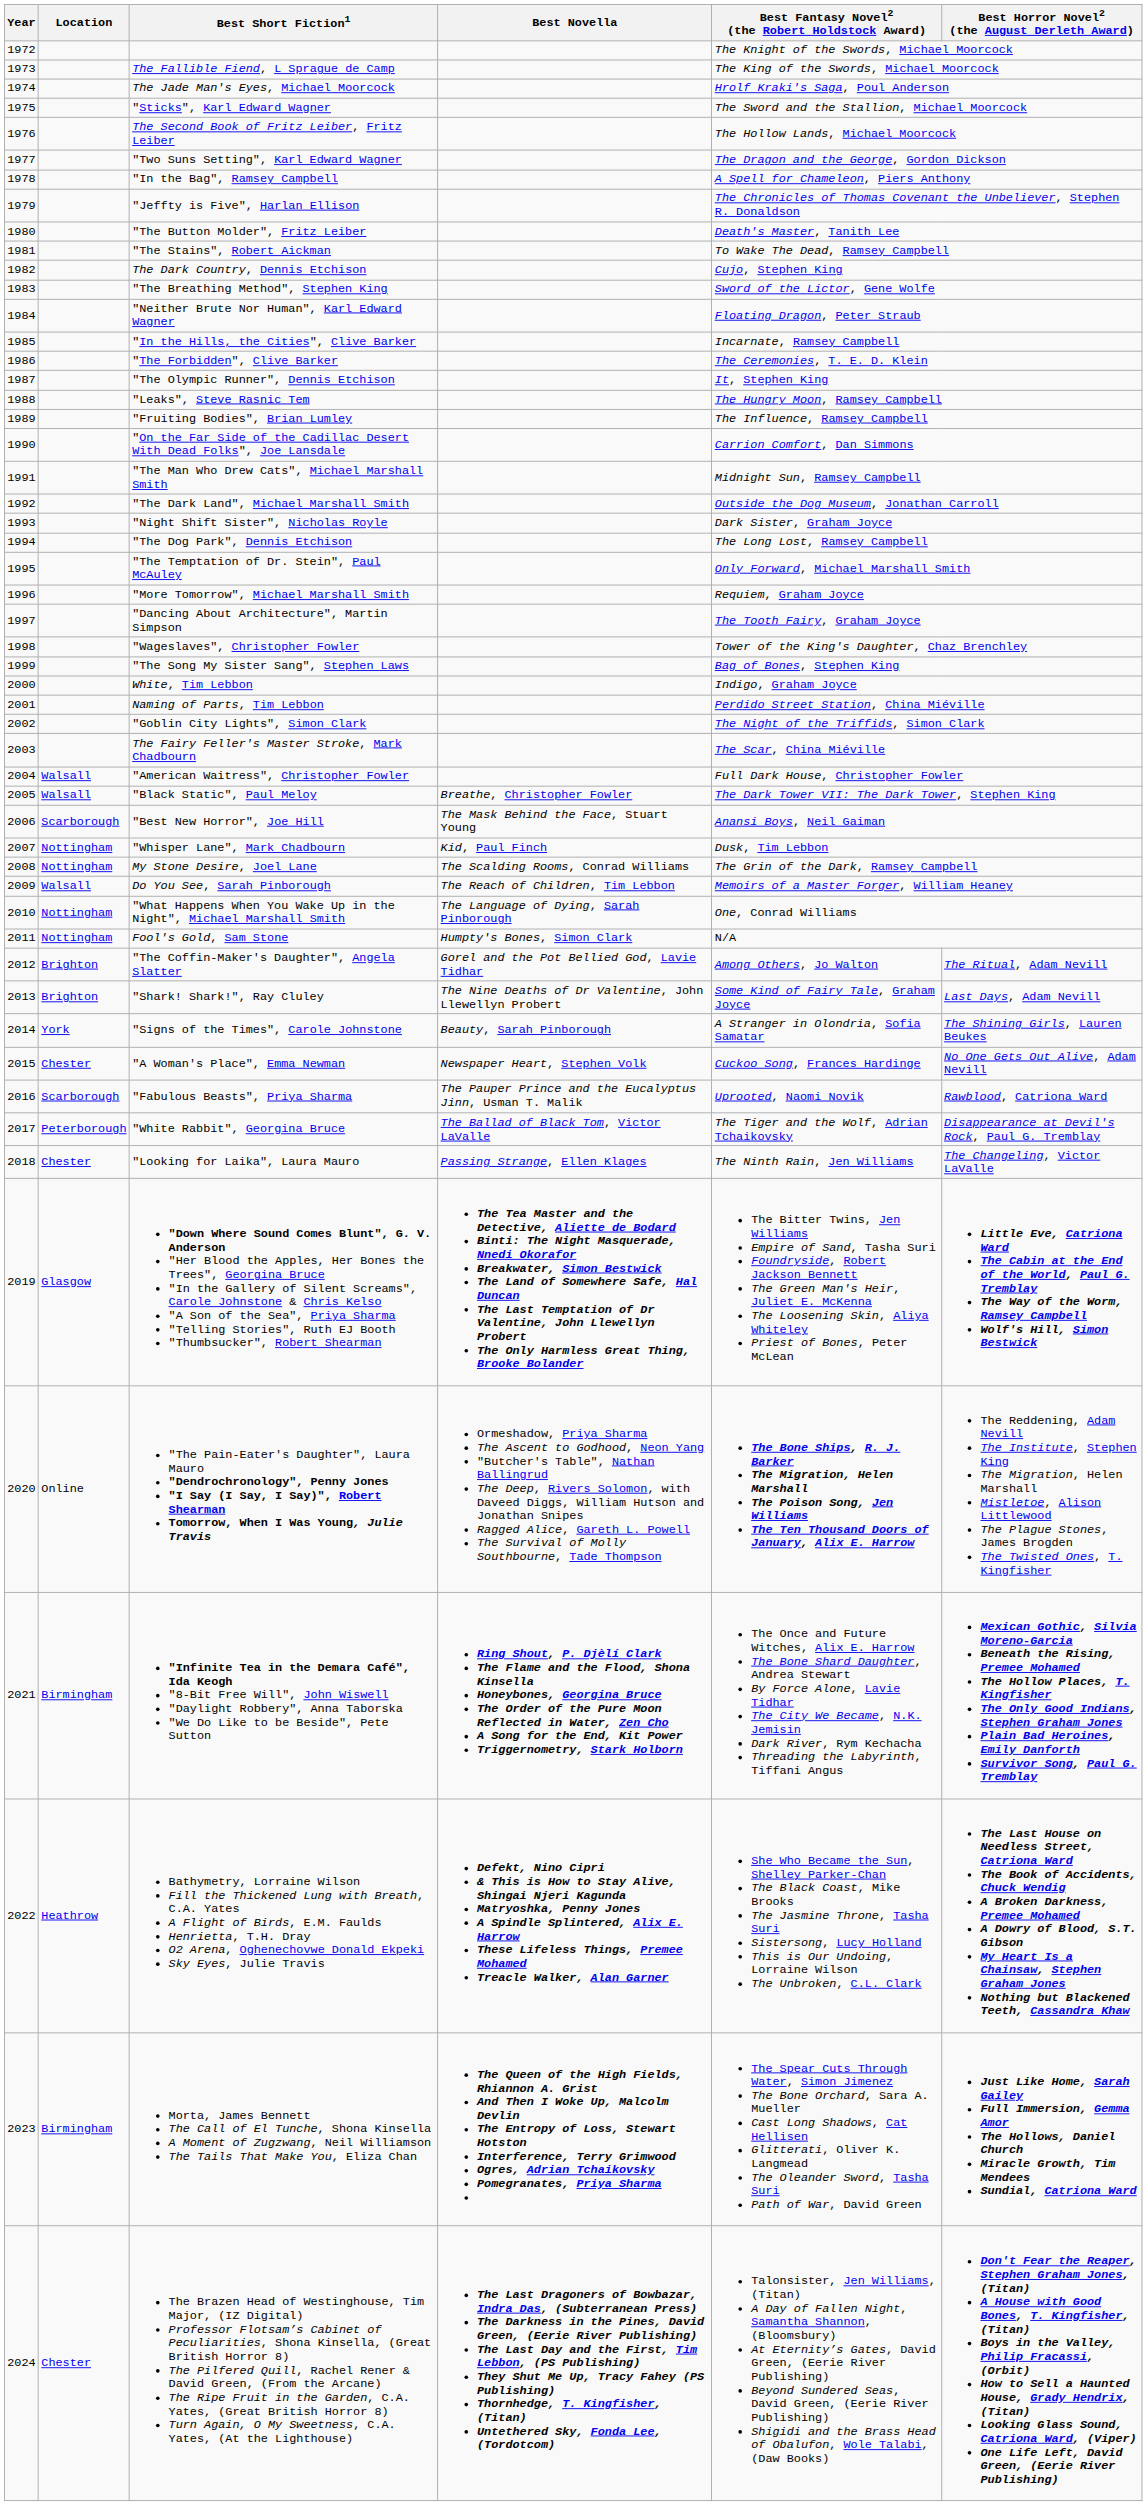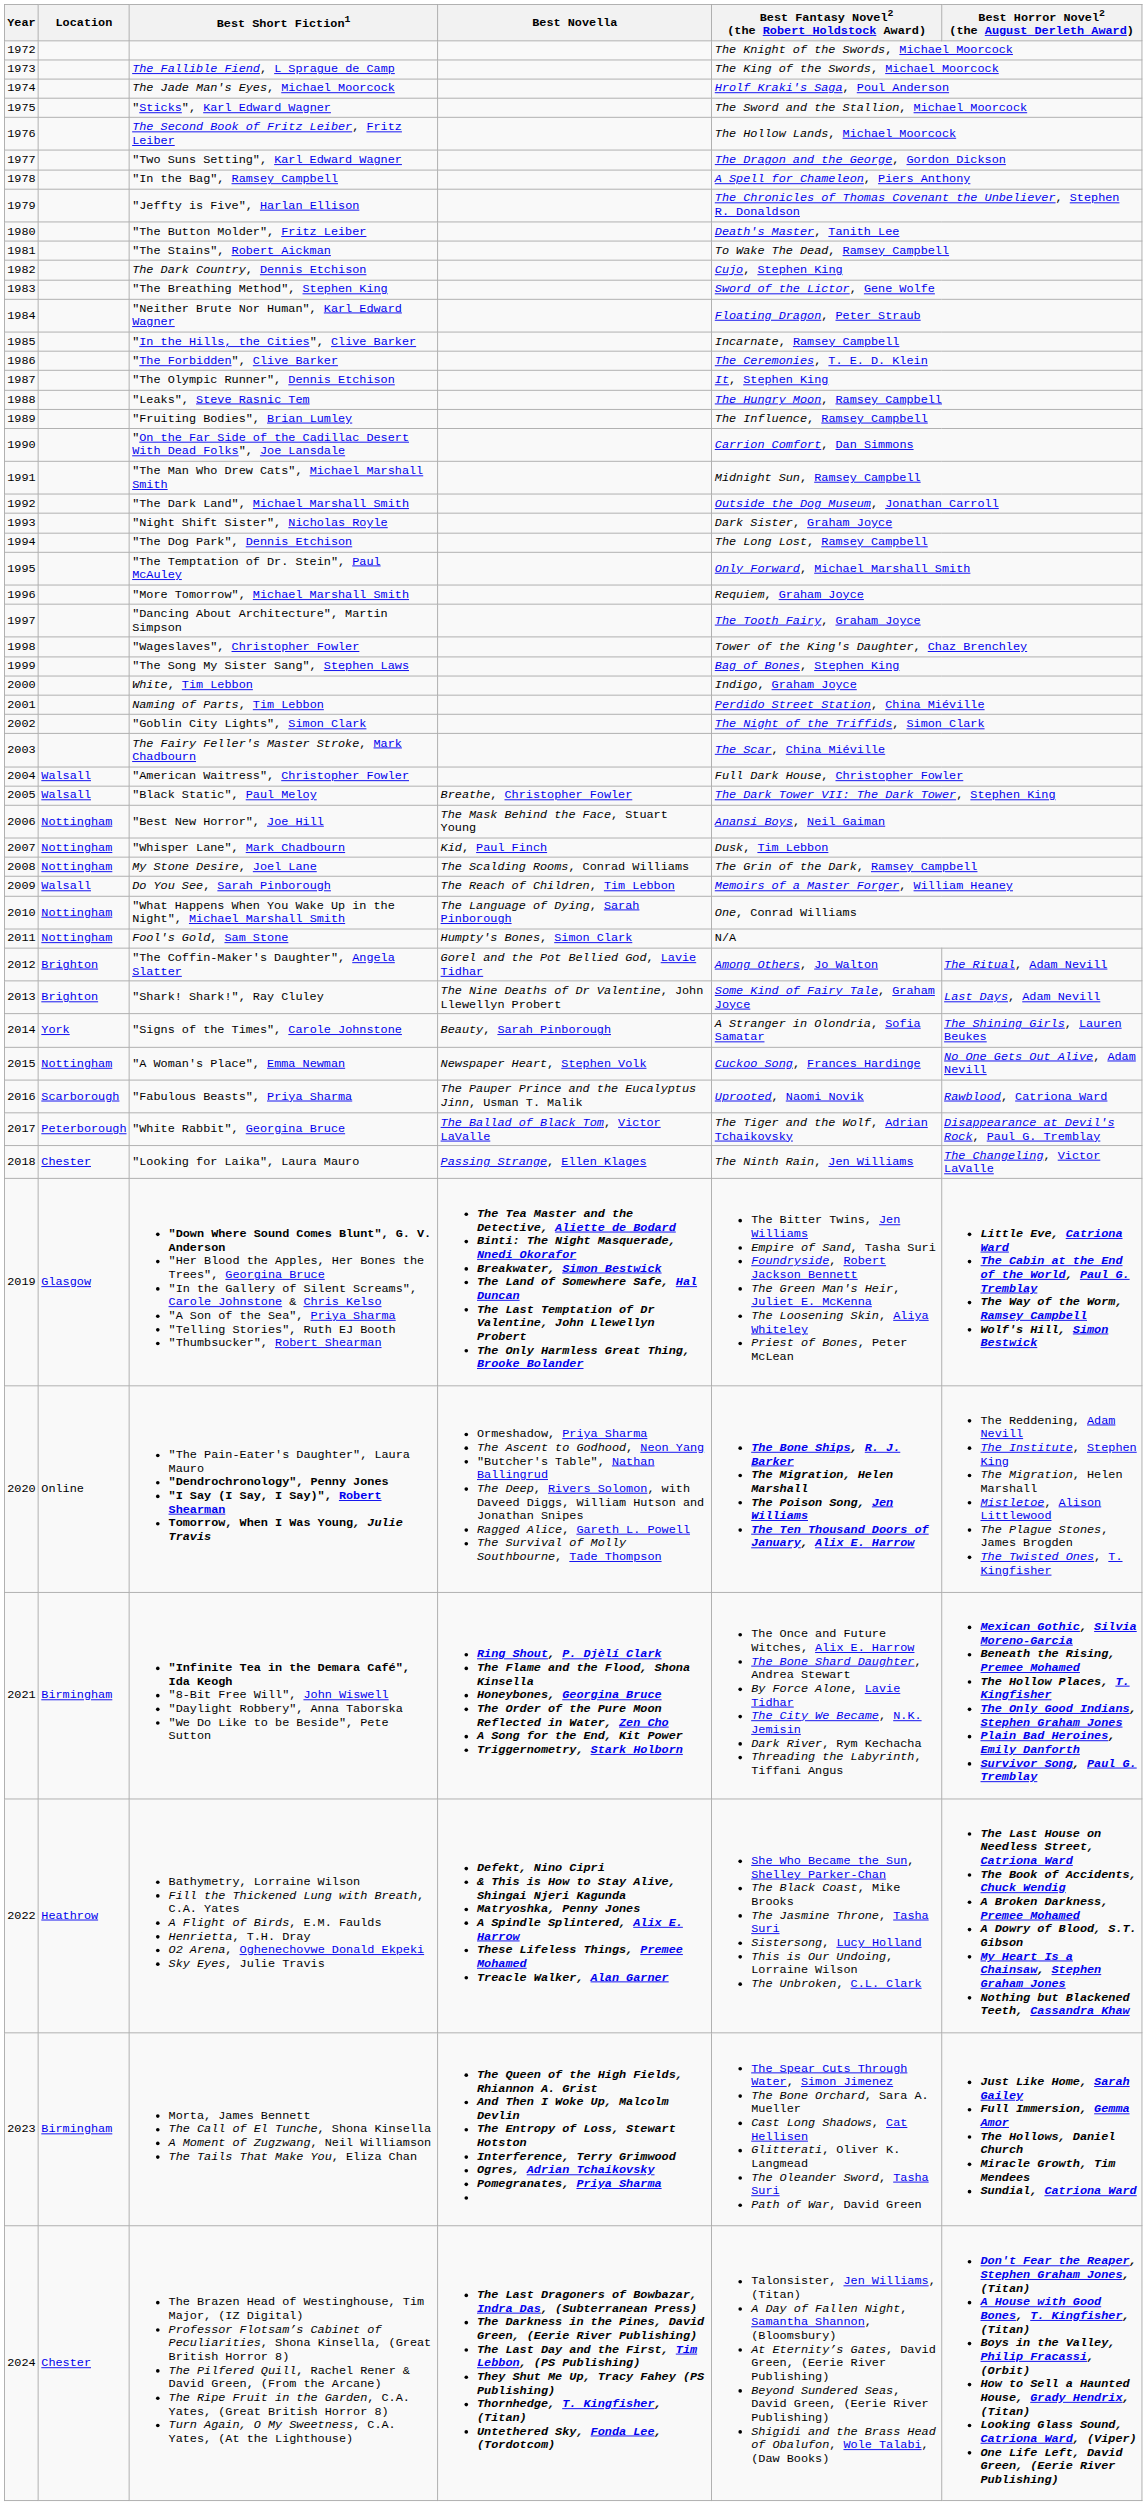"Best New Horror", Joe Hill | Location: Scarborough -> Nottingham
"A Woman's Place", Emma Newman | Location: Chester -> Nottingham
